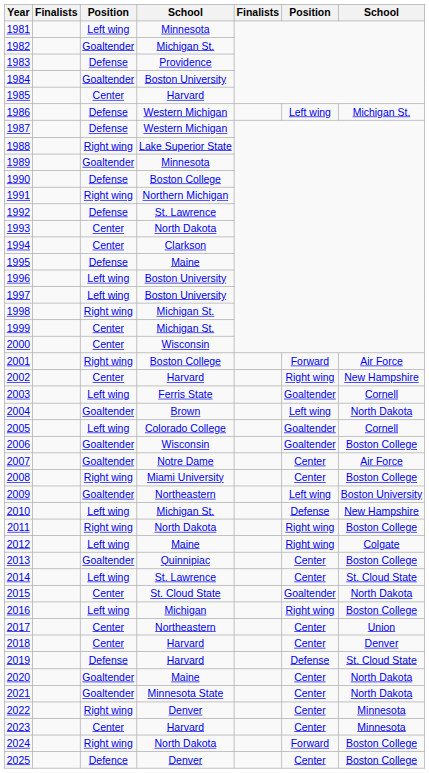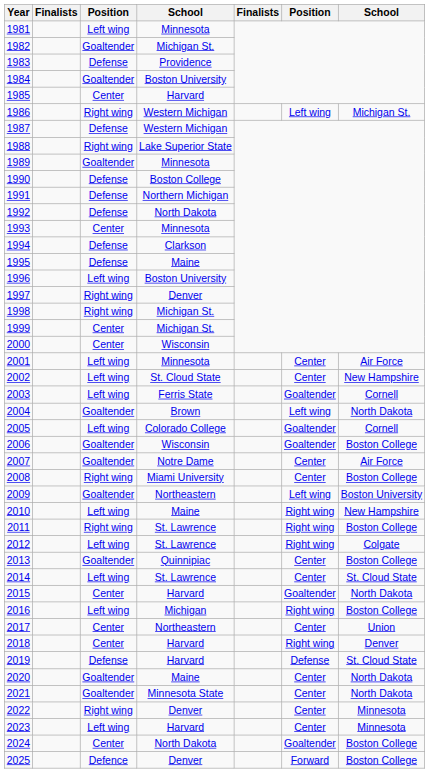1986 | column 3: Defense -> Right wing
1991 | column 3: Right wing -> Defense
1992 | column 4: St. Lawrence -> North Dakota
1993 | column 4: North Dakota -> Minnesota
1994 | column 3: Center -> Defense
1997 | column 3: Left wing -> Right wing
1997 | column 4: Boston University -> Denver
2001 | column 3: Right wing -> Left wing
2001 | column 4: Boston College -> Minnesota
2001 | column 6: Forward -> Center
2002 | column 3: Center -> Left wing
2002 | column 4: Harvard -> St. Cloud State
2002 | column 6: Right wing -> Center
2010 | column 4: Michigan St. -> Maine
2010 | column 6: Defense -> Right wing
2011 | column 4: North Dakota -> St. Lawrence
2012 | column 4: Maine -> St. Lawrence
2015 | column 4: St. Cloud State -> Harvard
2018 | column 6: Center -> Right wing
2023 | column 3: Center -> Left wing
2024 | column 3: Right wing -> Center
2024 | column 6: Forward -> Goaltender
2025 | column 6: Center -> Forward
